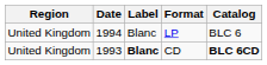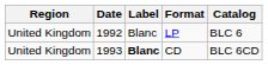LP | Date: 1994 -> 1992
CD | Catalog: bold -> normal
